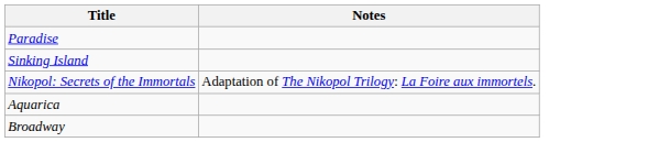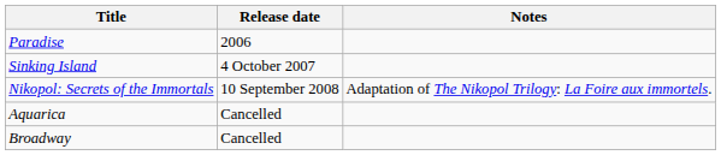+ column: Release date | 2006 | 4 October 2007 | 10 September 2008 | Cancelled | Cancelled
